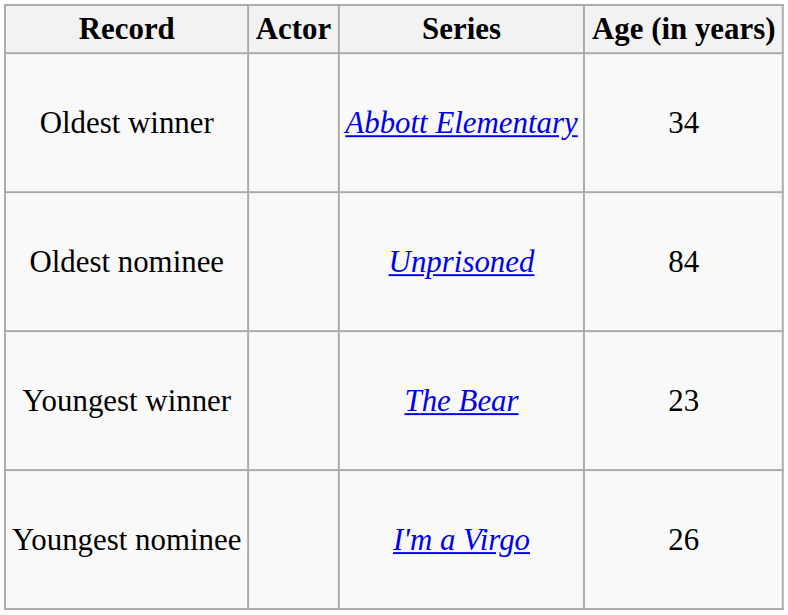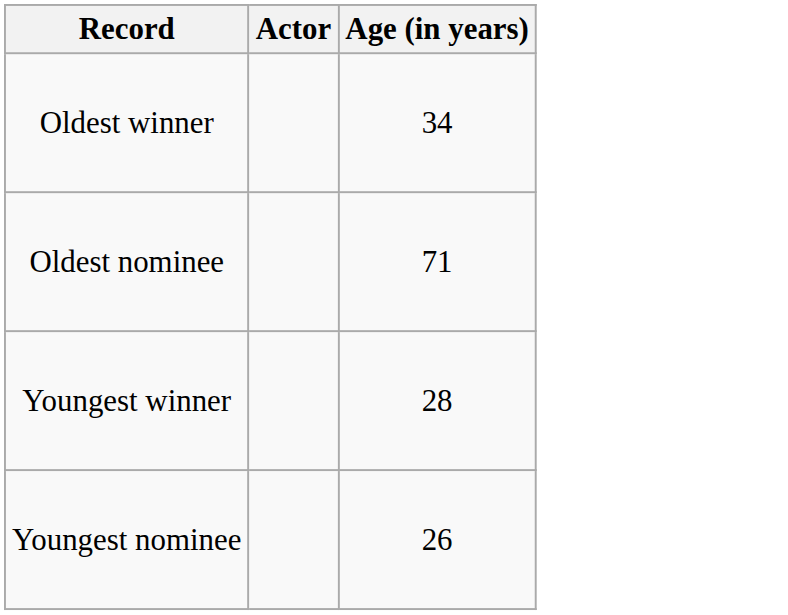- column: Series | Abbott Elementary | Unprisoned | The Bear | I'm a Virgo
Oldest nominee | Age (in years): 84 -> 71
Youngest winner | Age (in years): 23 -> 28
